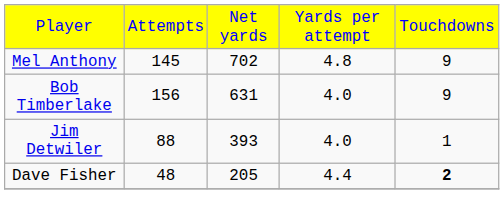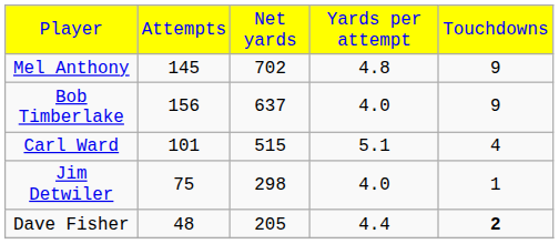Bob Timberlake | column 3: 631 -> 637
+ row: Carl Ward | 101 | 515 | 5.1 | 4
Jim Detwiler | column 2: 88 -> 75
Jim Detwiler | column 3: 393 -> 298
